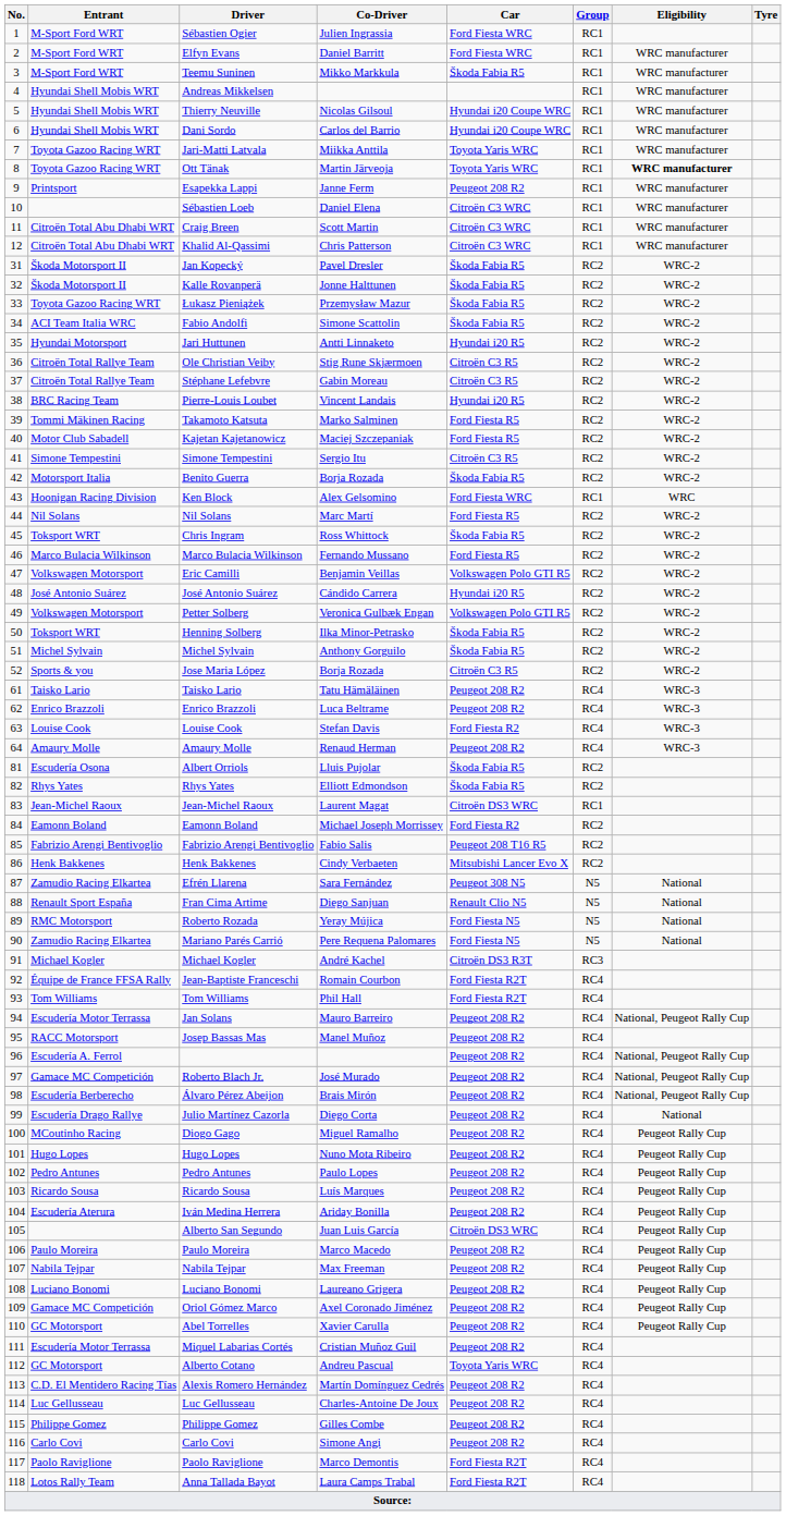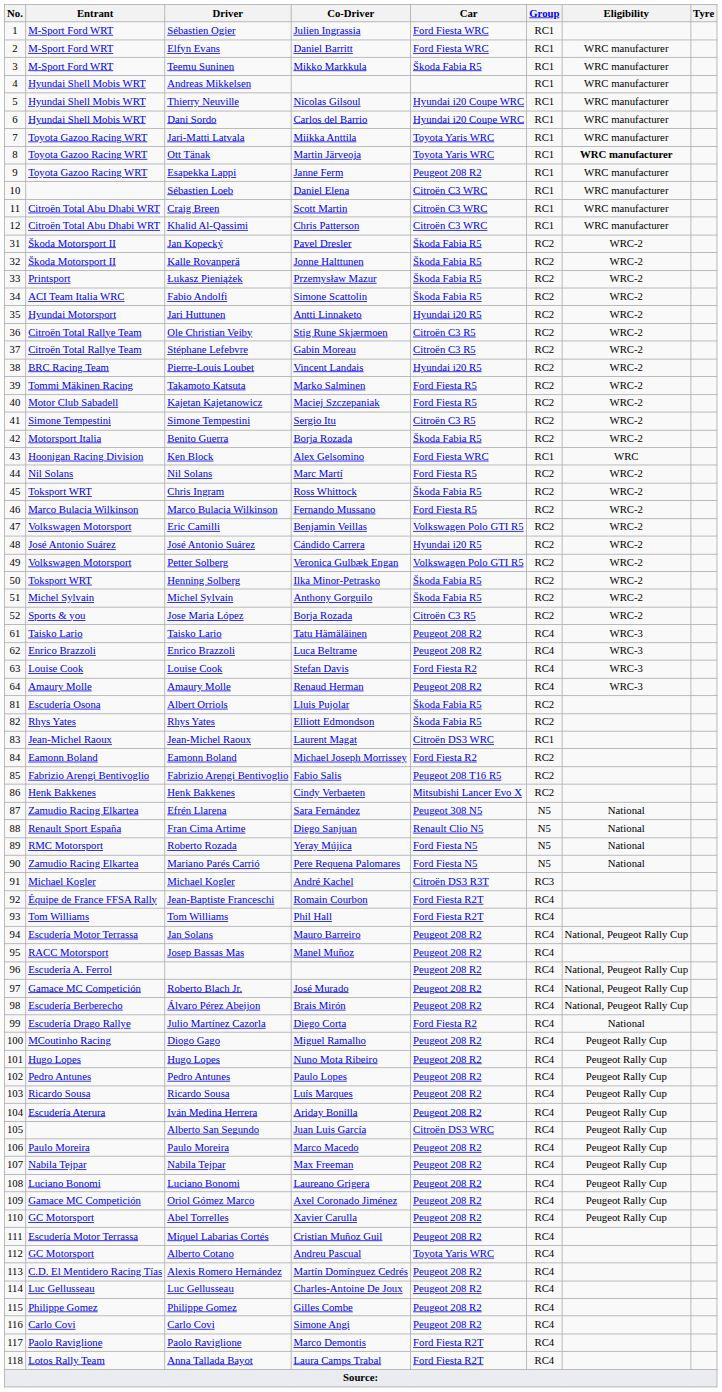Esapekka Lappi | Entrant: Printsport -> Toyota Gazoo Racing WRT
Łukasz Pieniążek | Entrant: Toyota Gazoo Racing WRT -> Printsport
Julio Martínez Cazorla | Car: Peugeot 208 R2 -> Ford Fiesta R2
